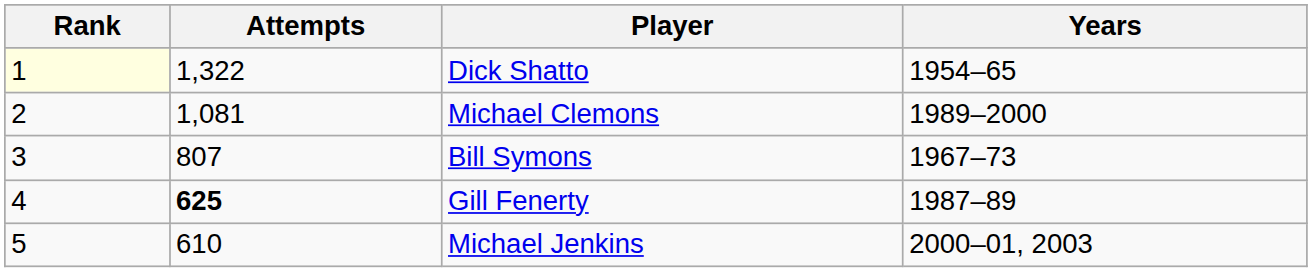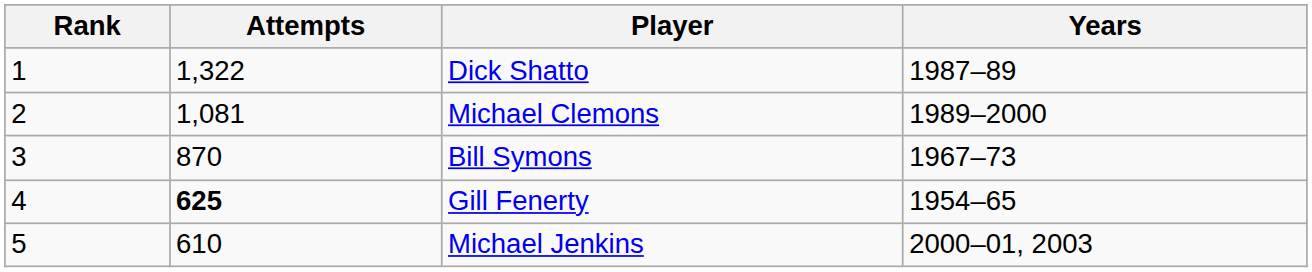Dick Shatto | Rank: lightyellow background -> no background
Dick Shatto | Years: 1954–65 -> 1987–89
Bill Symons | Attempts: 807 -> 870
Gill Fenerty | Years: 1987–89 -> 1954–65
